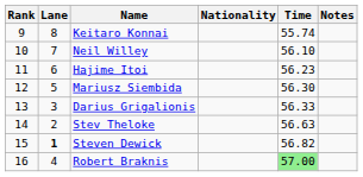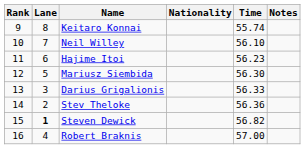Stev Theloke | Time: 56.63 -> 56.36
Robert Braknis | Time: lightgreen background -> no background
